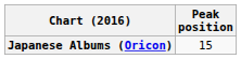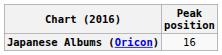Japanese Albums (Oricon) | Peak position: 15 -> 16
